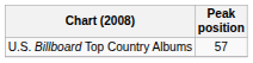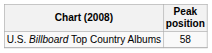U.S. Billboard Top Country Albums | Peak position: 57 -> 58
